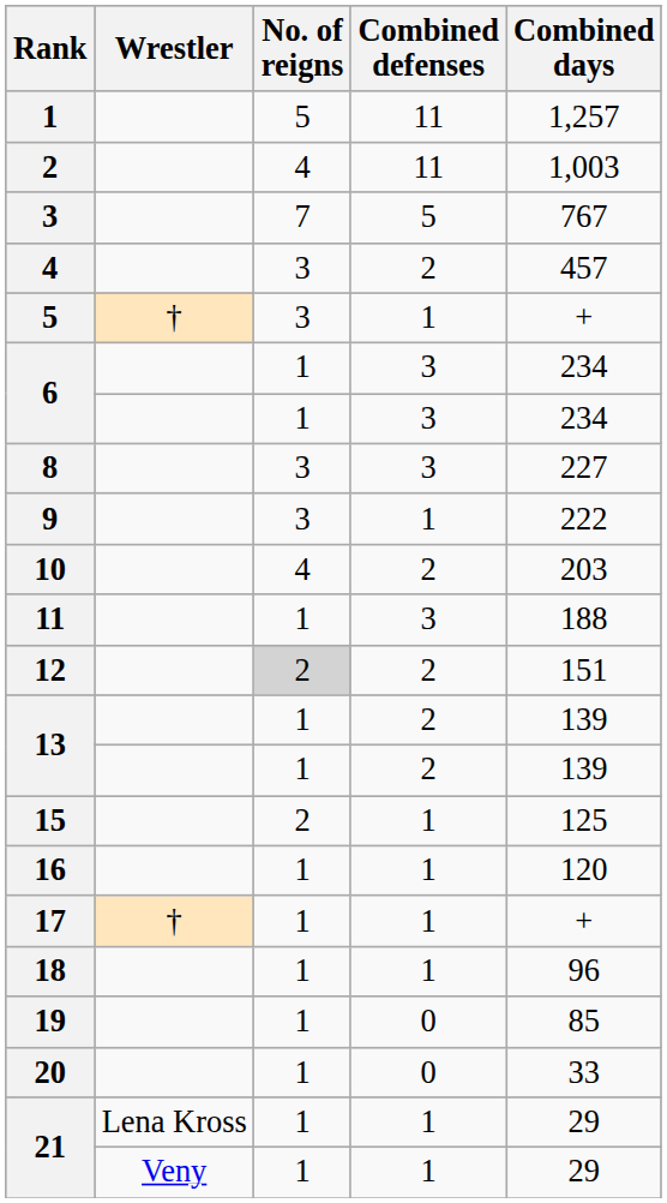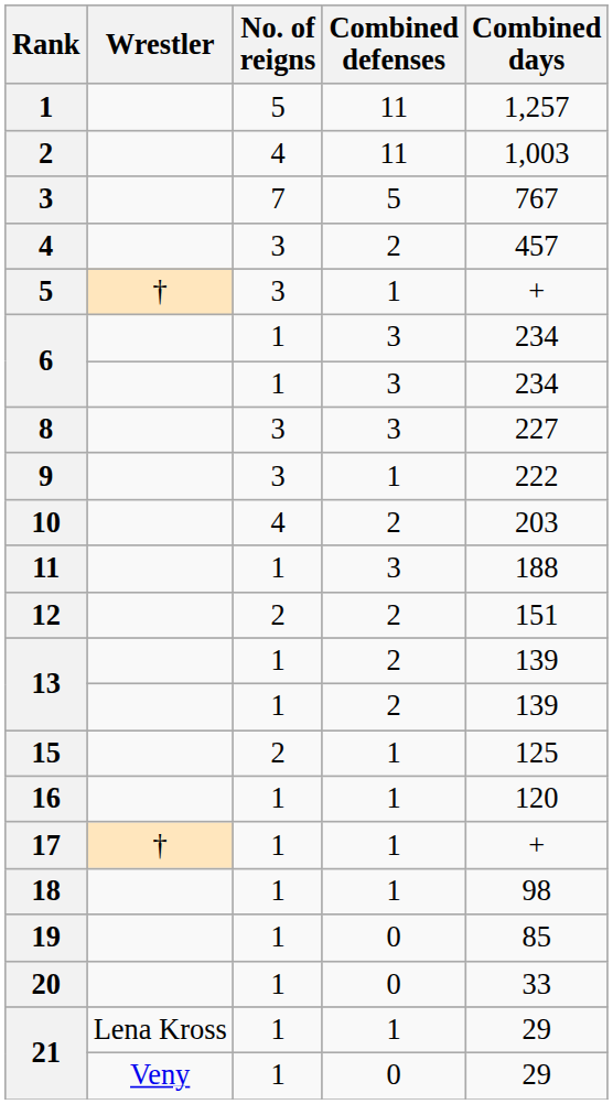12 | No. of reigns: lightgrey background -> no background
18 | Combined days: 96 -> 98
21 / Veny | Combined defenses: 1 -> 0
